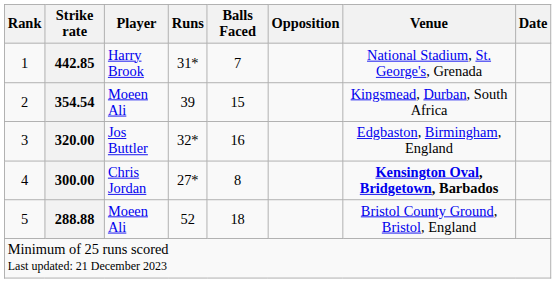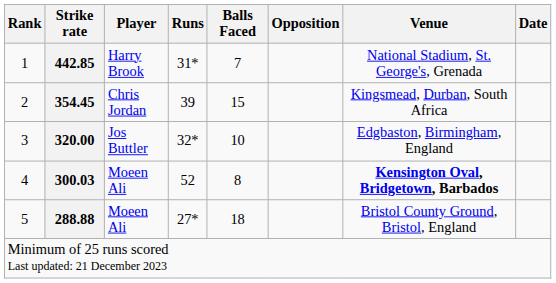2 | Strike rate: 354.54 -> 354.45
2 | Player: Moeen Ali -> Chris Jordan
3 | Balls Faced: 16 -> 10
4 | Strike rate: 300.00 -> 300.03
4 | Player: Chris Jordan -> Moeen Ali
4 | Runs: 27* -> 52
5 | Runs: 52 -> 27*
